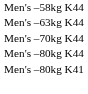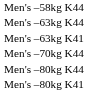+ row: Men's –63kg K41
